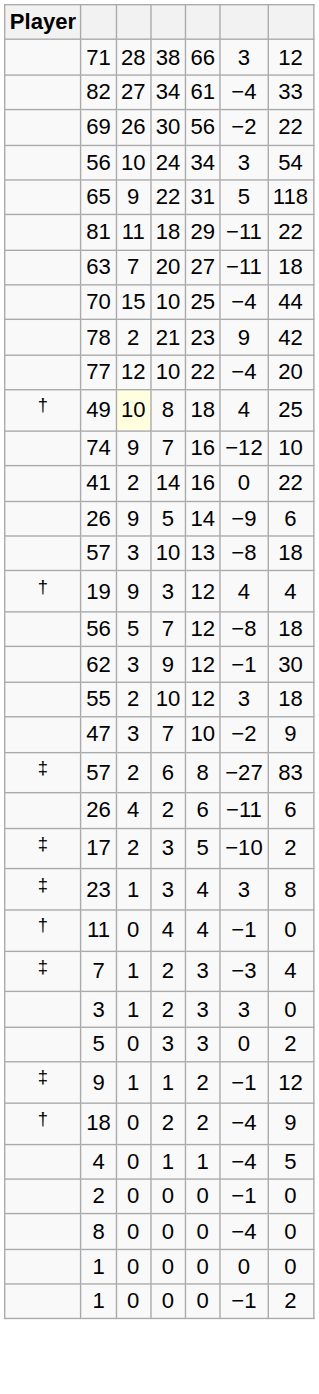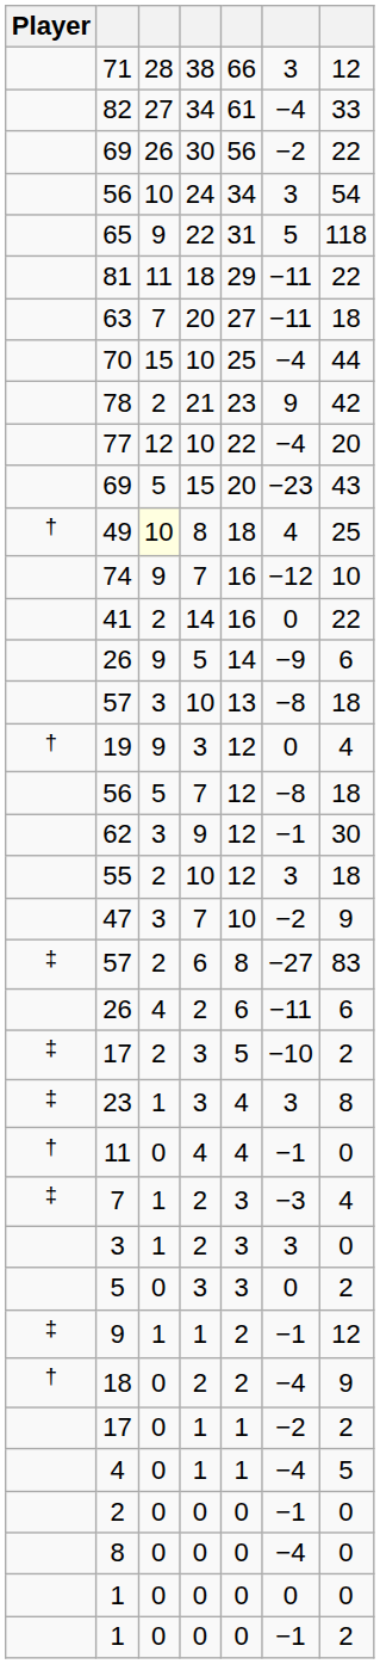+ row: 69 | 5 | 15 | 20 | −23 | 43
19 | column 6: 4 -> 0
+ row: 17 | 0 | 1 | 1 | −2 | 2
